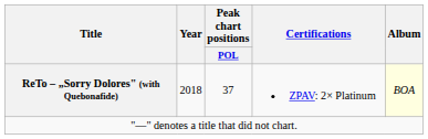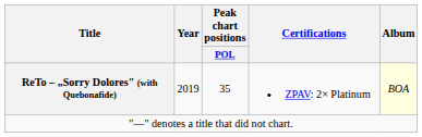ReTo – „Sorry Dolores" (with Quebonafide) | Year: 2018 -> 2019
ReTo – „Sorry Dolores" (with Quebonafide) | Peak chart positions / POL: 37 -> 35
